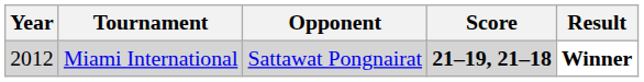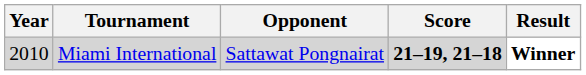Miami International | Year: 2012 -> 2010
